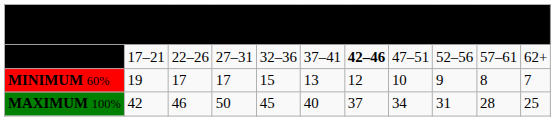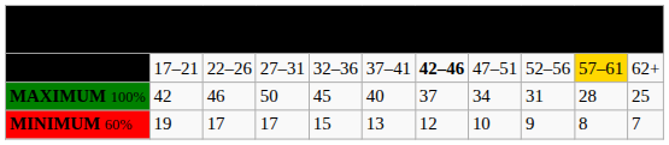AGE GROUP | column 10: no background -> gold background
rows swapped: MAXIMUM 100% <-> MINIMUM 60%
